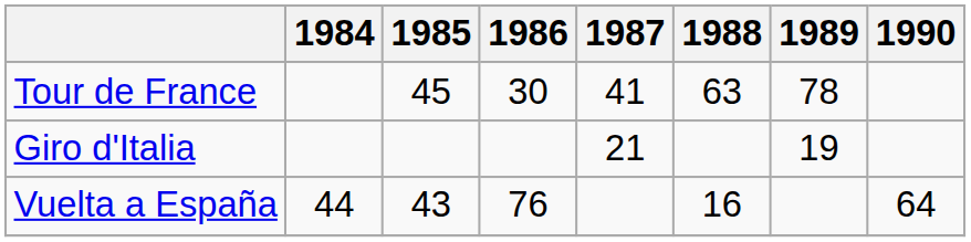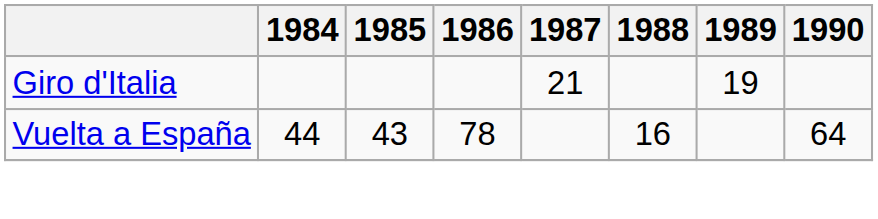- row: Tour de France | 45 | 30 | 41 | 63 | 78
Vuelta a España | 1986: 76 -> 78
